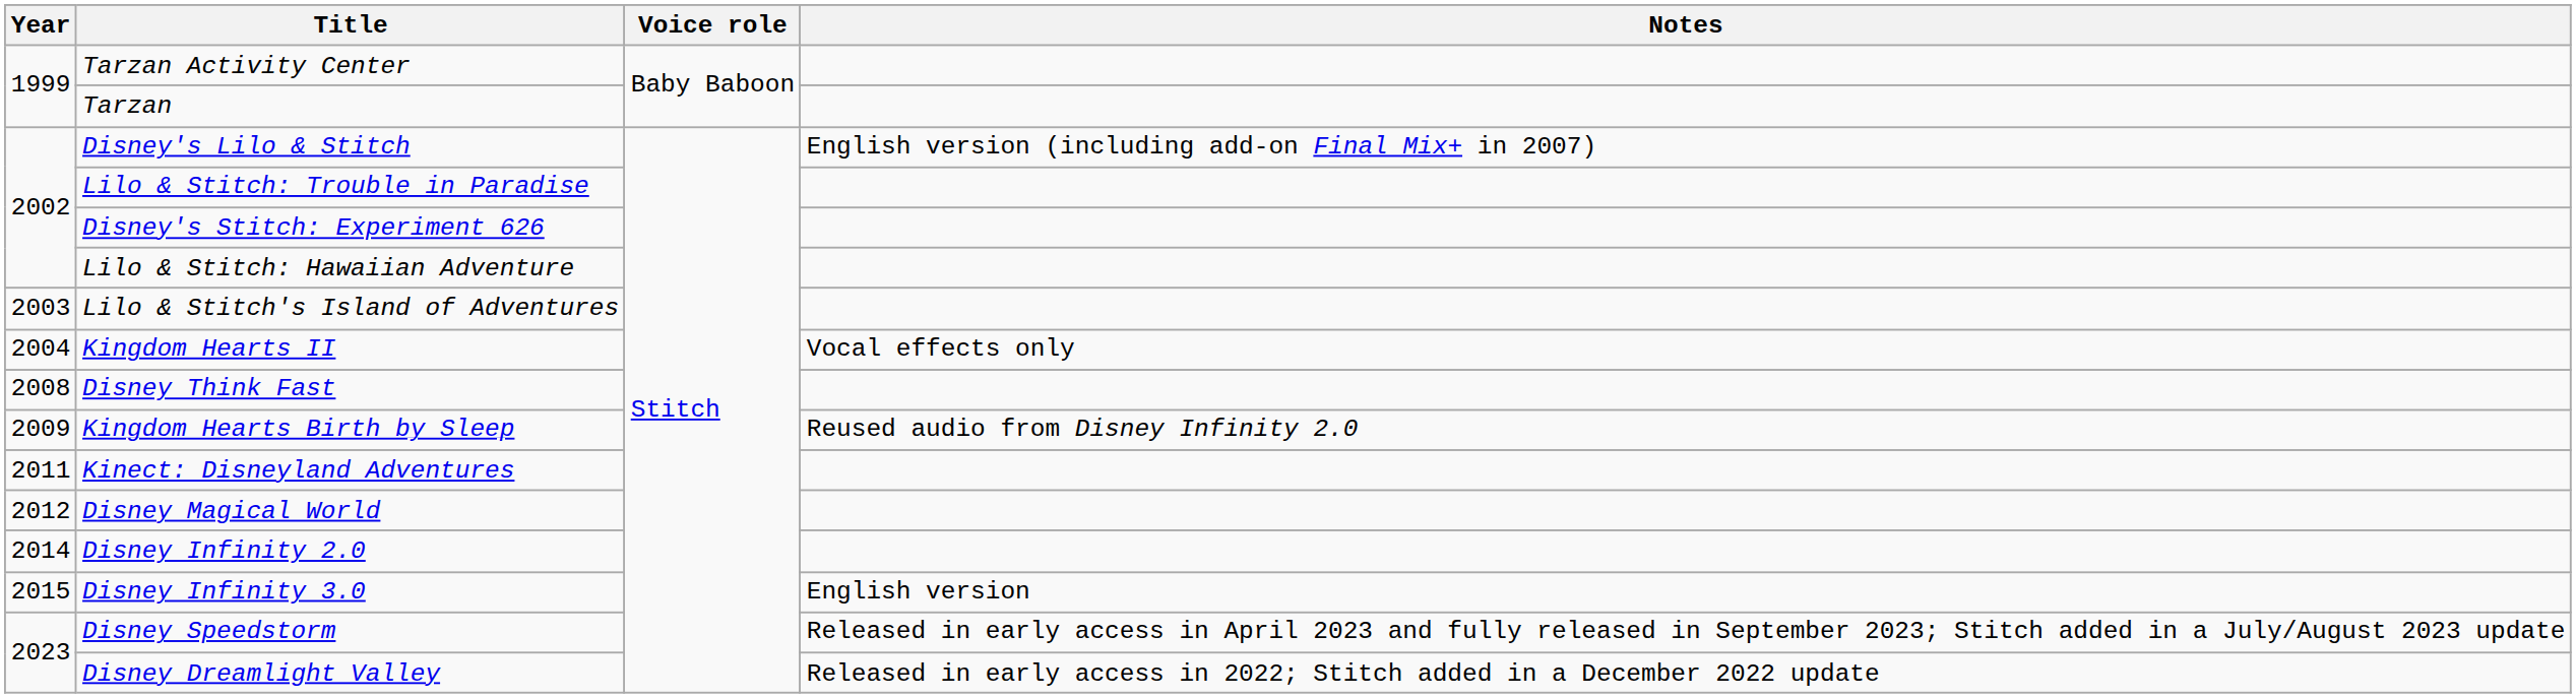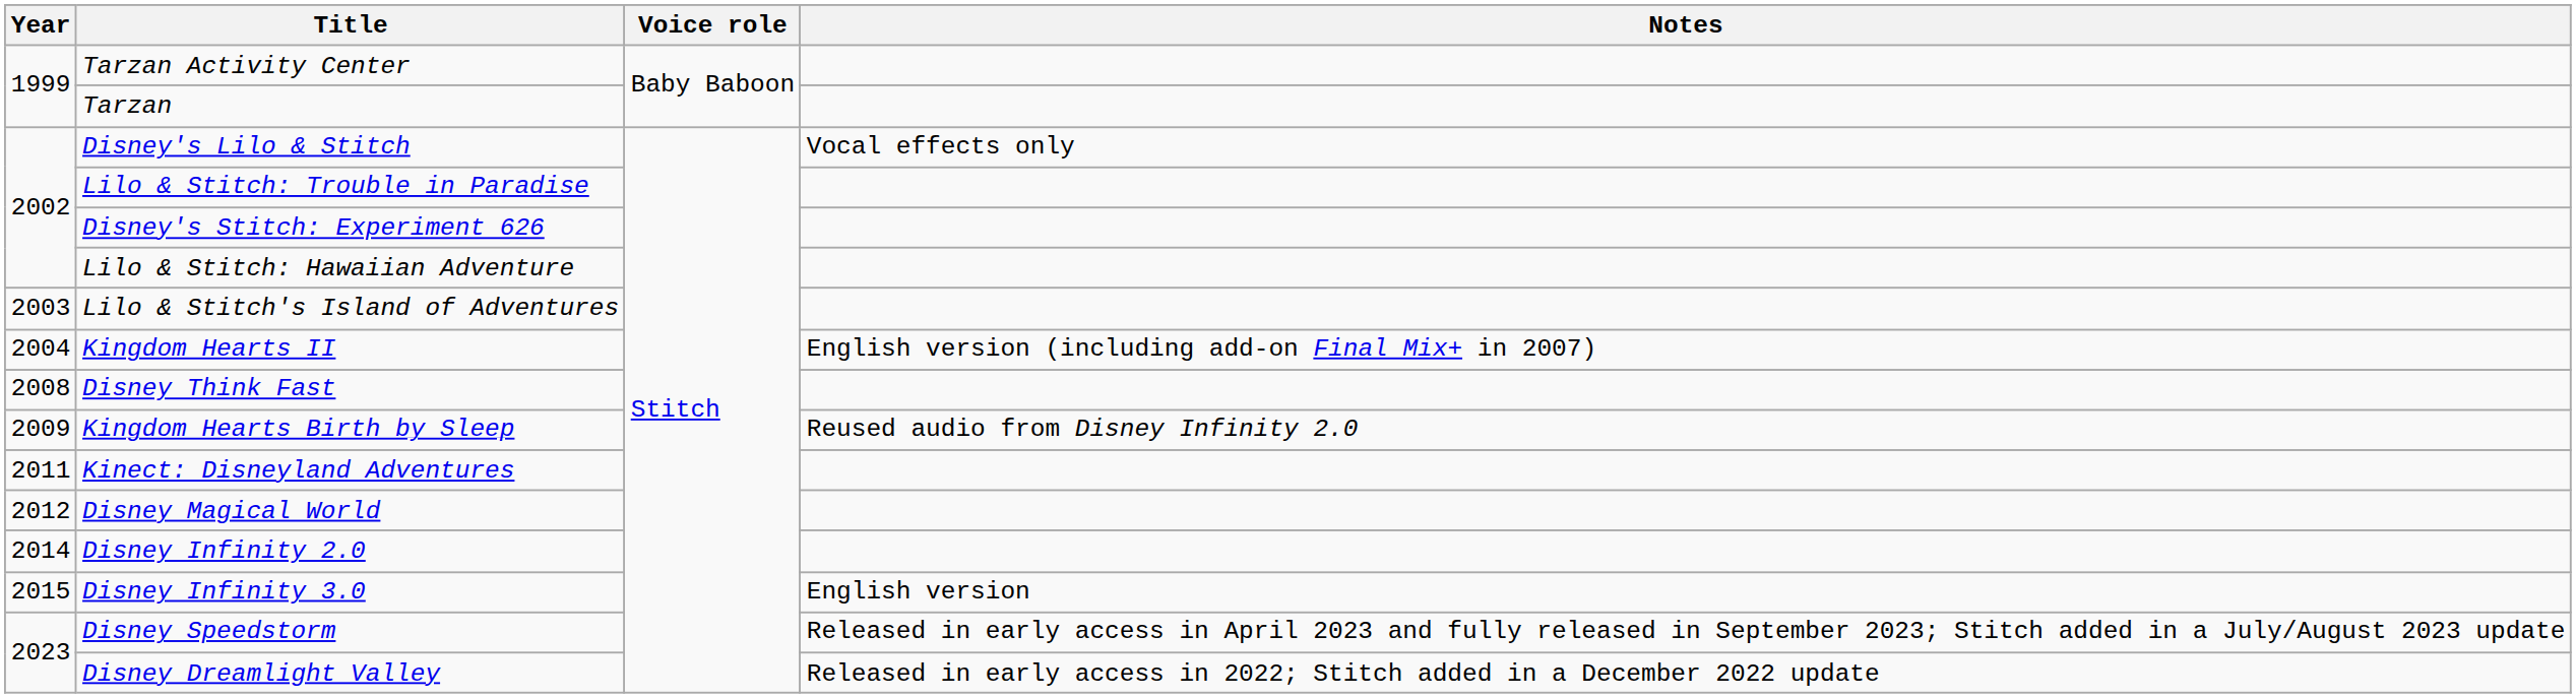Disney's Lilo & Stitch | Notes: English version (including add-on Final Mix+ in 2007) -> Vocal effects only
Kingdom Hearts II | Notes: Vocal effects only -> English version (including add-on Final Mix+ in 2007)
